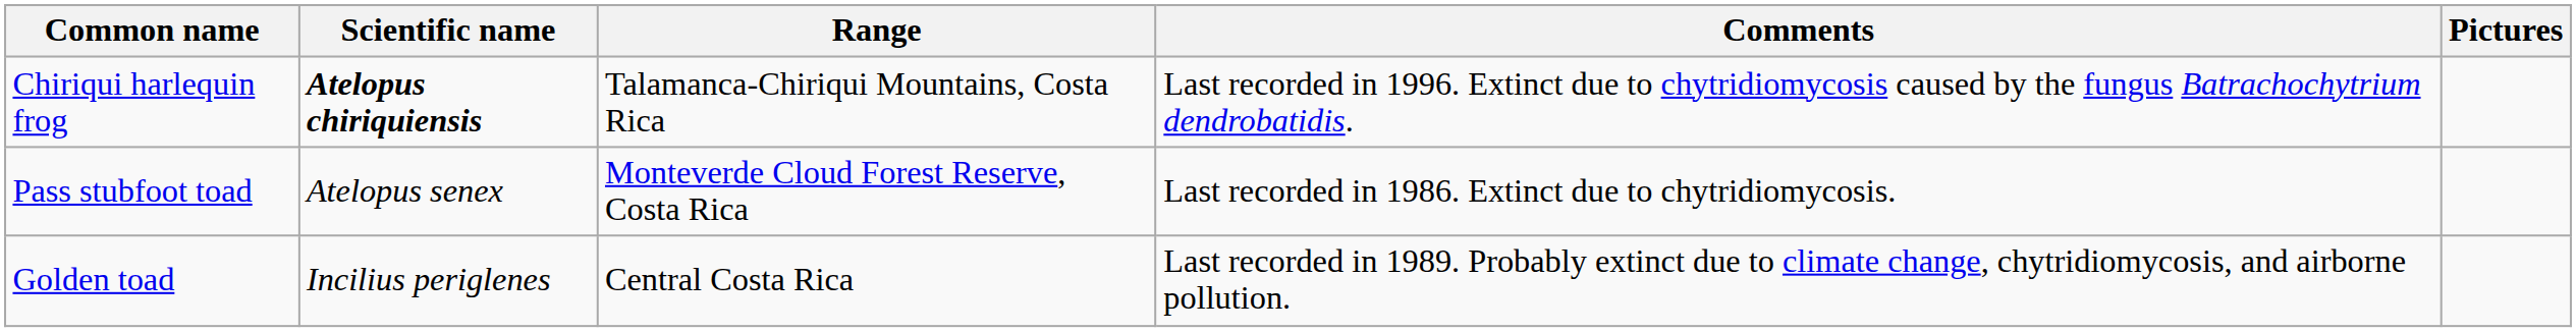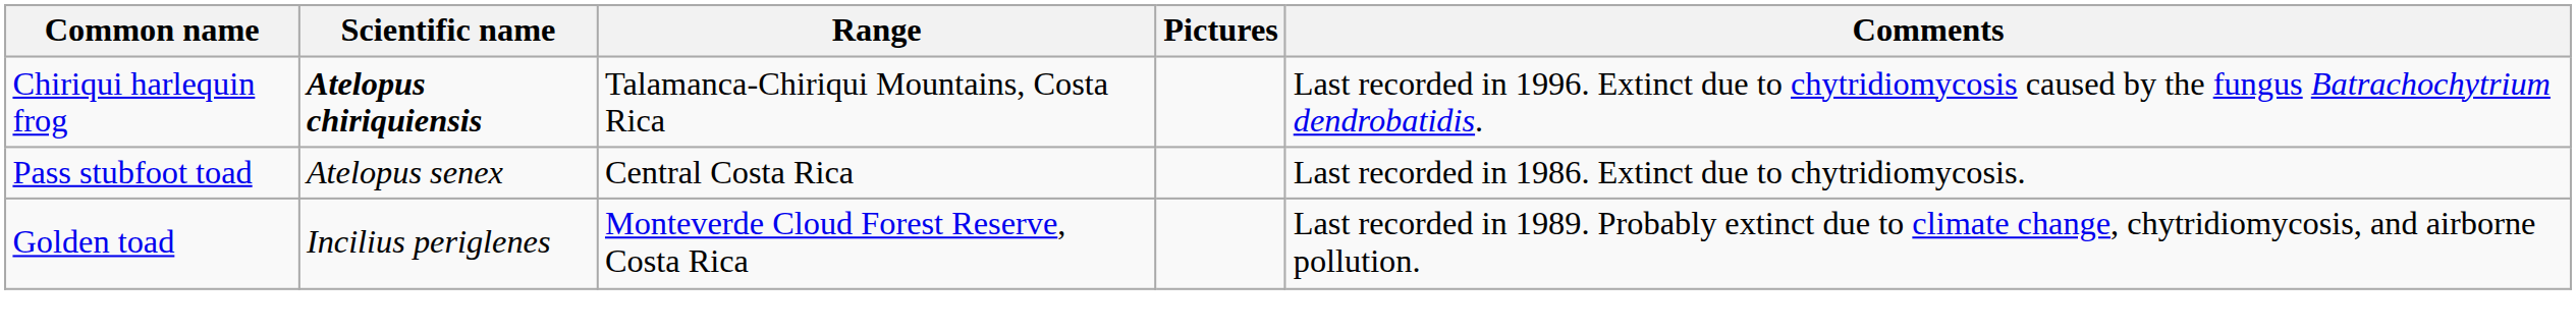columns swapped: Comments <-> Pictures
Pass stubfoot toad | Range: Monteverde Cloud Forest Reserve, Costa Rica -> Central Costa Rica
Golden toad | Range: Central Costa Rica -> Monteverde Cloud Forest Reserve, Costa Rica
